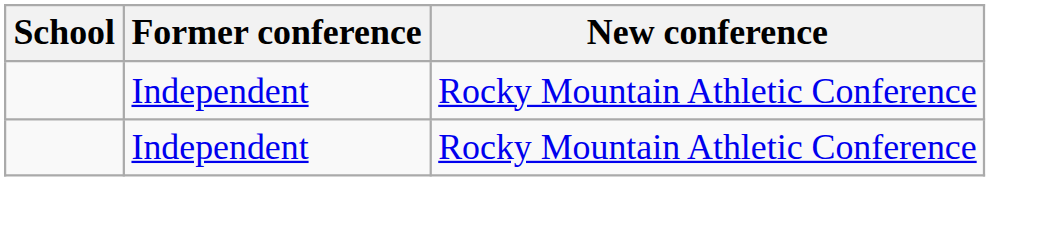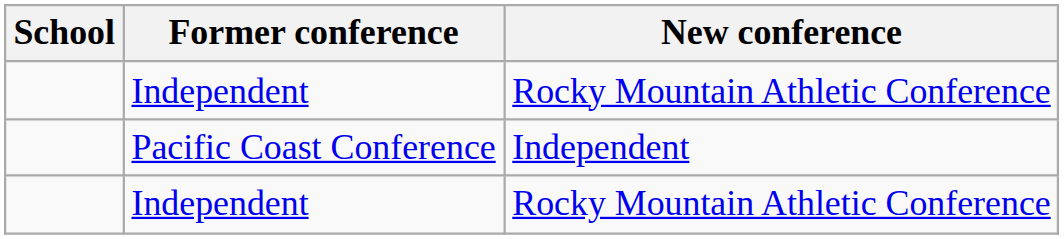+ row: Pacific Coast Conference | Independent
